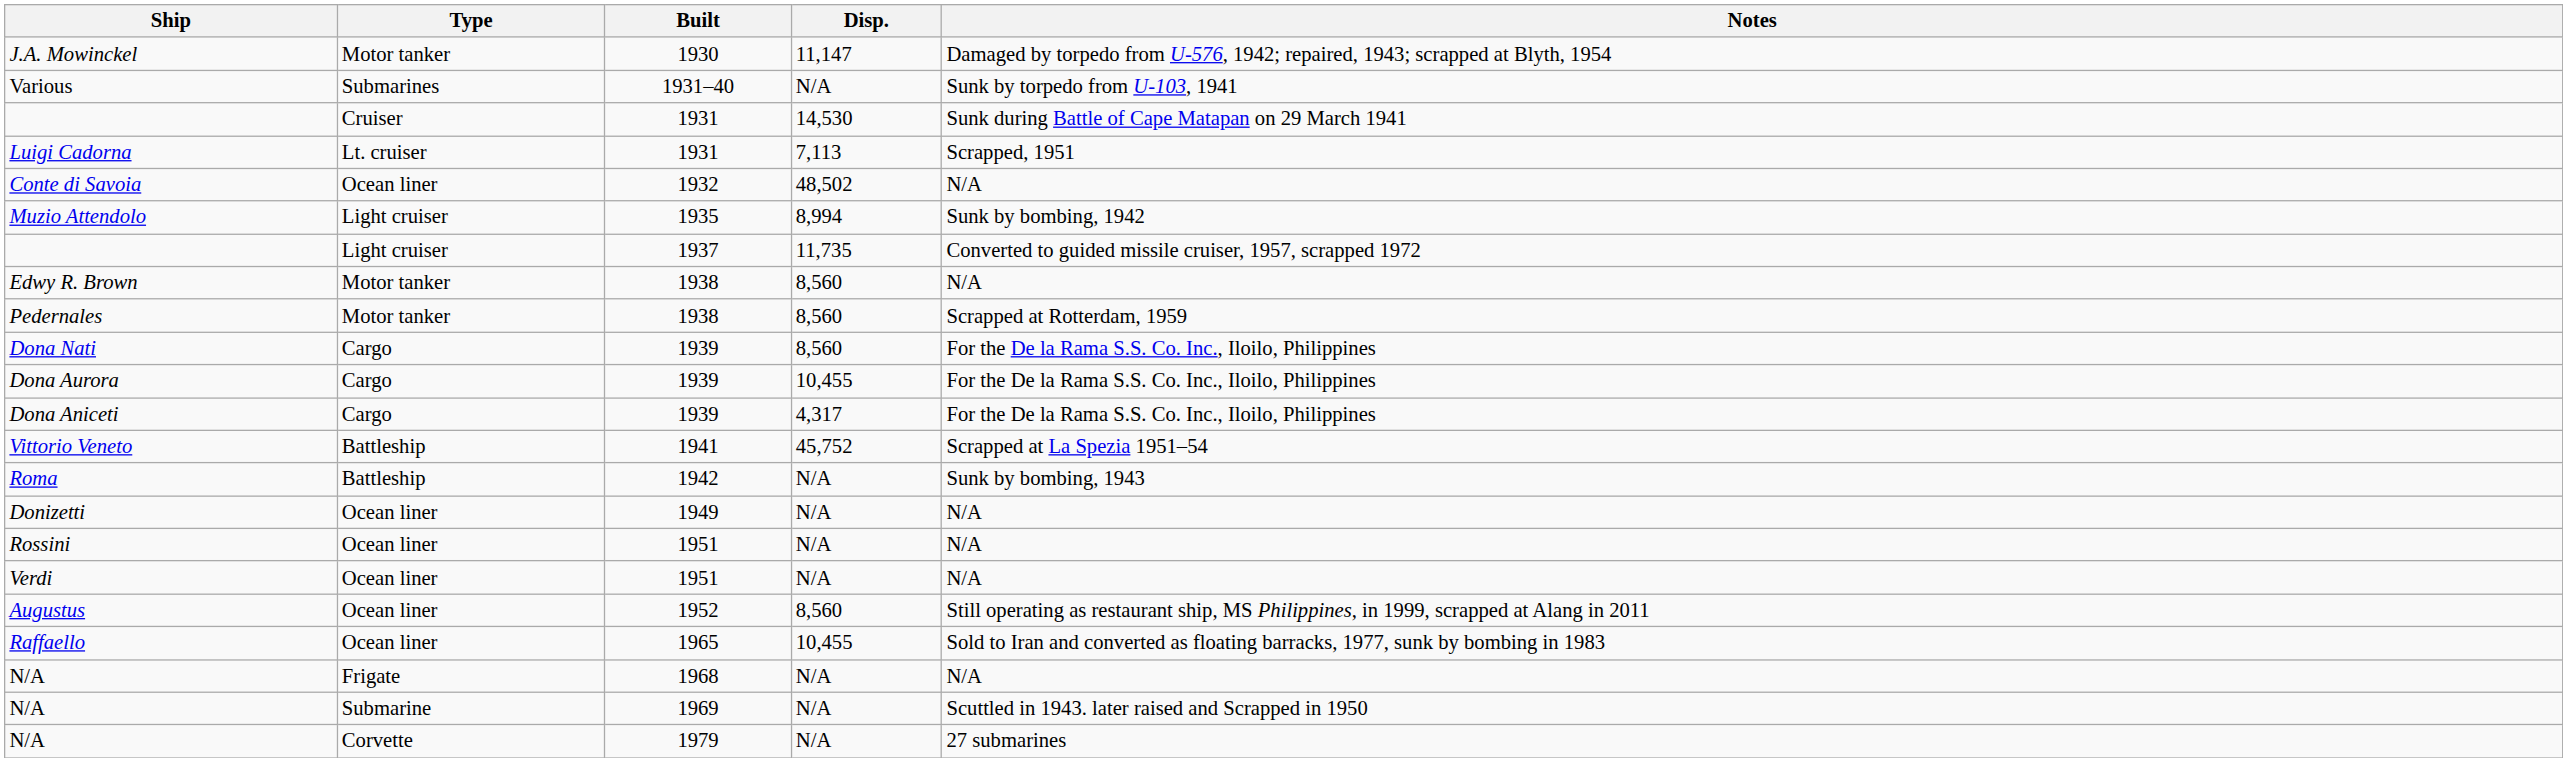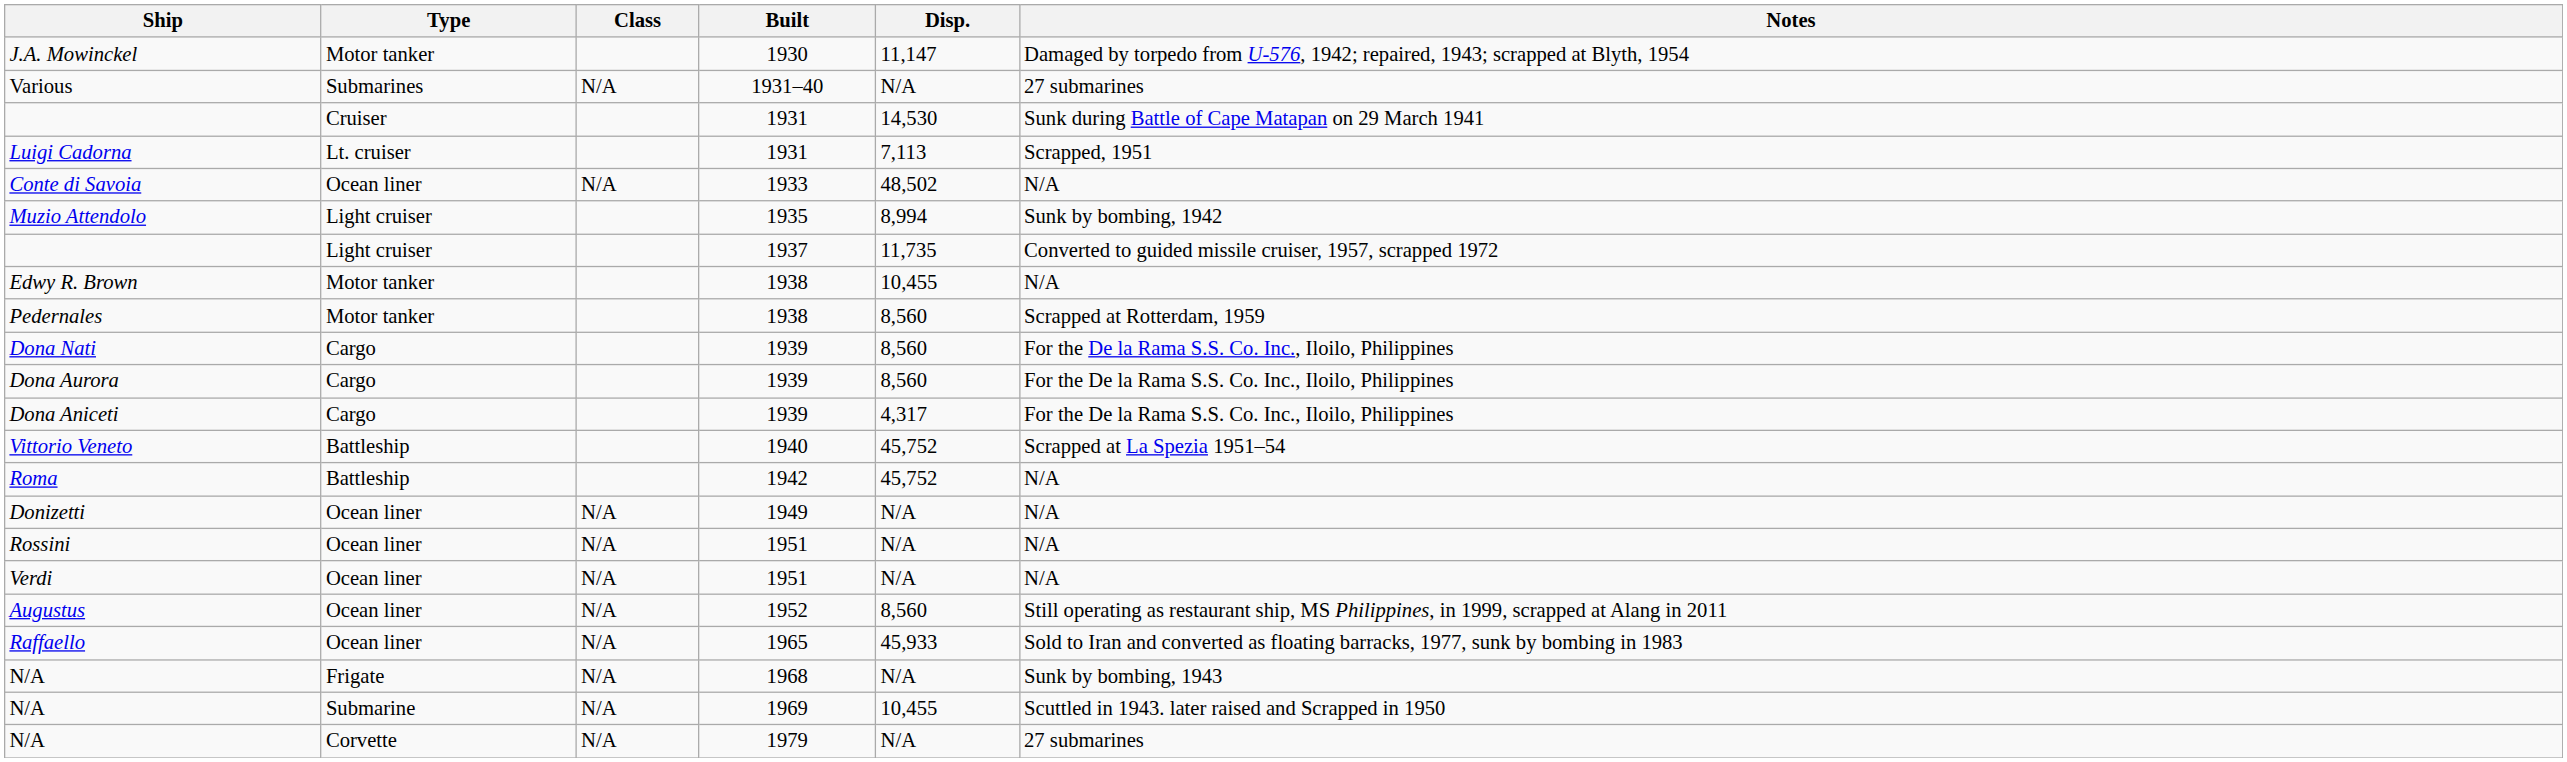+ column: Class | N/A | N/A | N/A | N/A | N/A | N/A | N/A | N/A | N/A | N/A
Various | Notes: Sunk by torpedo from U-103, 1941 -> 27 submarines
Conte di Savoia | Built: 1932 -> 1933
Edwy R. Brown | Disp.: 8,560 -> 10,455
Dona Aurora | Disp.: 10,455 -> 8,560
Vittorio Veneto | Built: 1941 -> 1940
Roma | Disp.: N/A -> 45,752
Roma | Notes: Sunk by bombing, 1943 -> N/A
Raffaello | Disp.: 10,455 -> 45,933
N/A / Frigate | Notes: N/A -> Sunk by bombing, 1943
N/A / Submarine | Disp.: N/A -> 10,455
